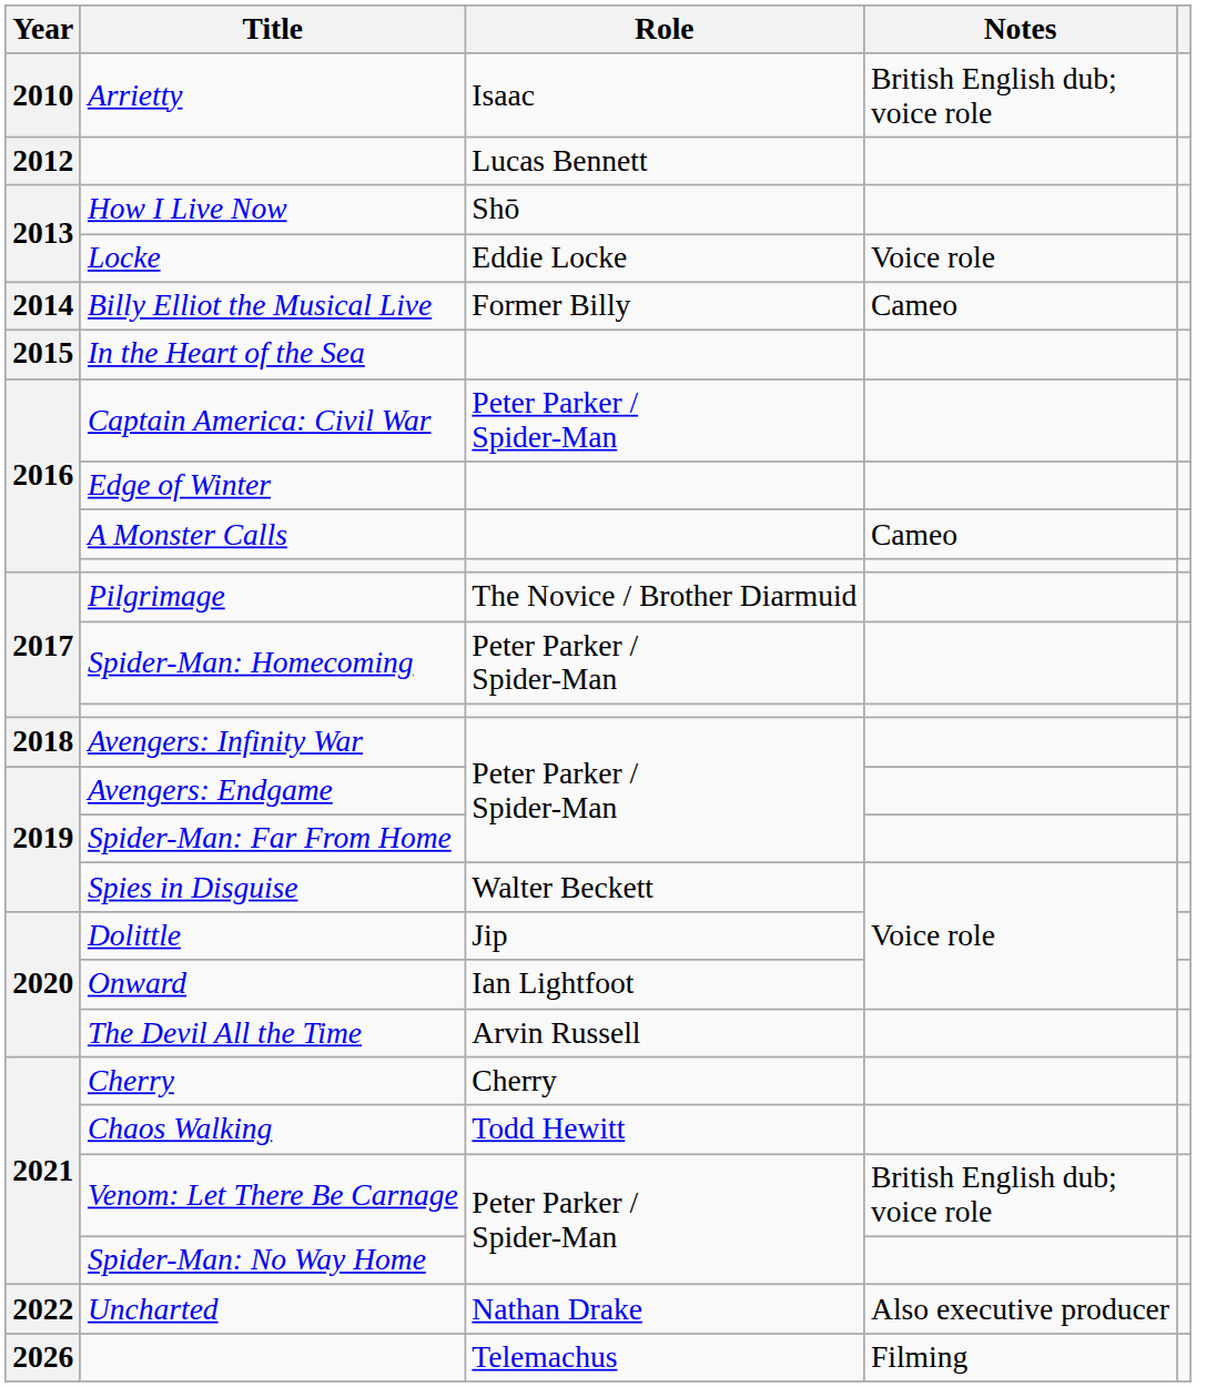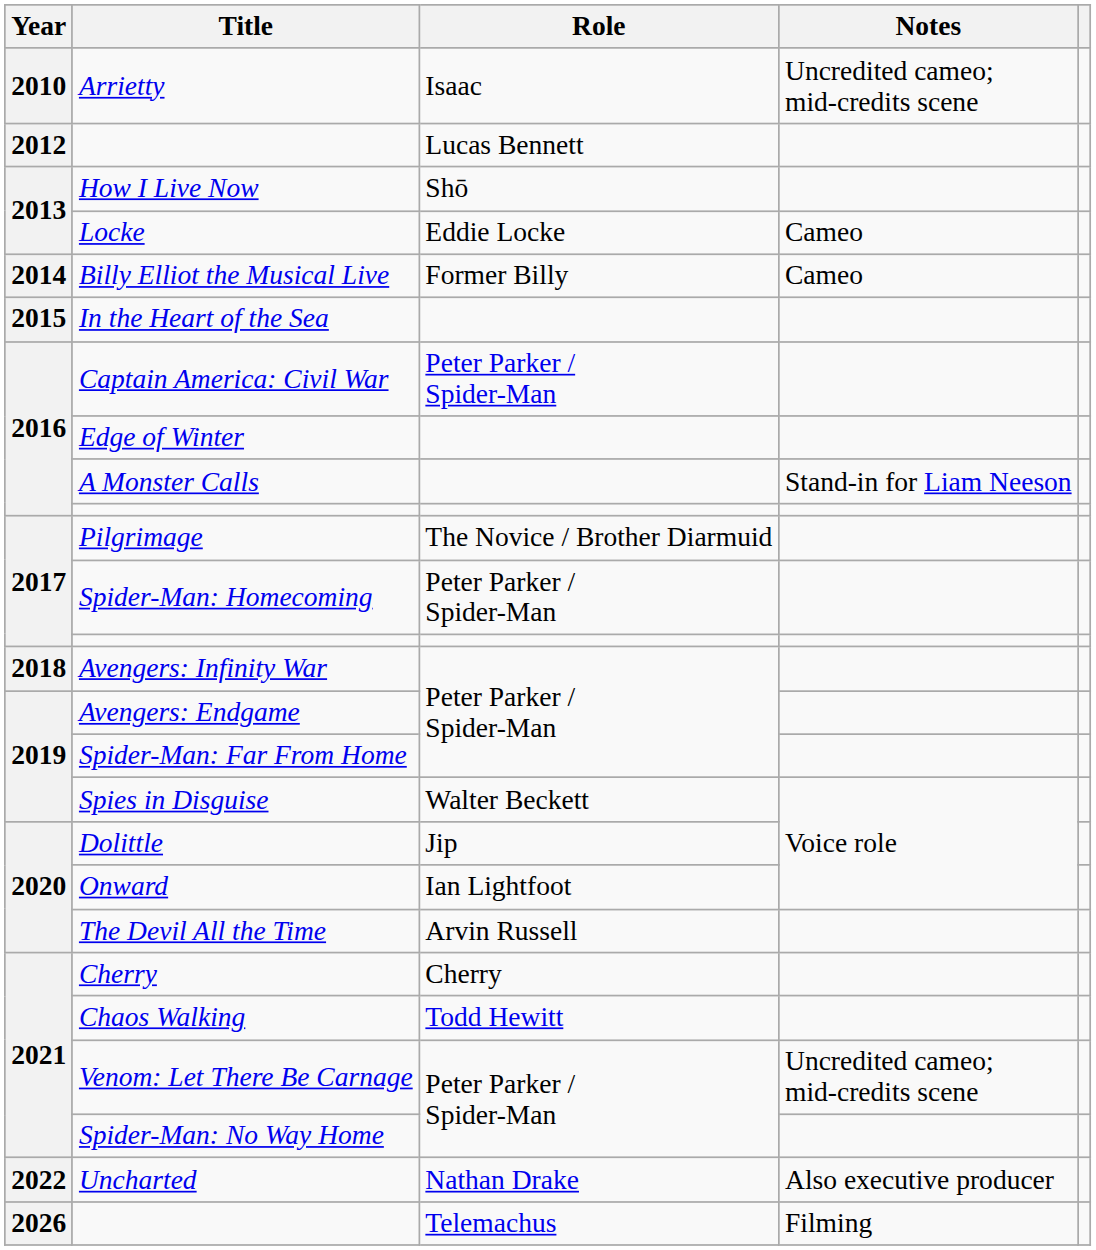Arrietty | Notes: British English dub; voice role -> Uncredited cameo; mid-credits scene
Locke | Notes: Voice role -> Cameo
A Monster Calls | Notes: Cameo -> Stand-in for Liam Neeson
Venom: Let There Be Carnage | Notes: British English dub; voice role -> Uncredited cameo; mid-credits scene
